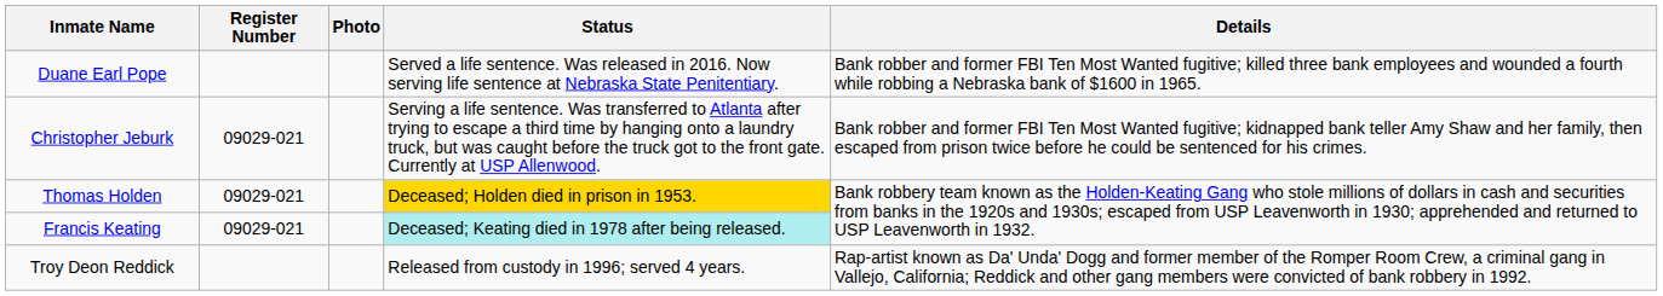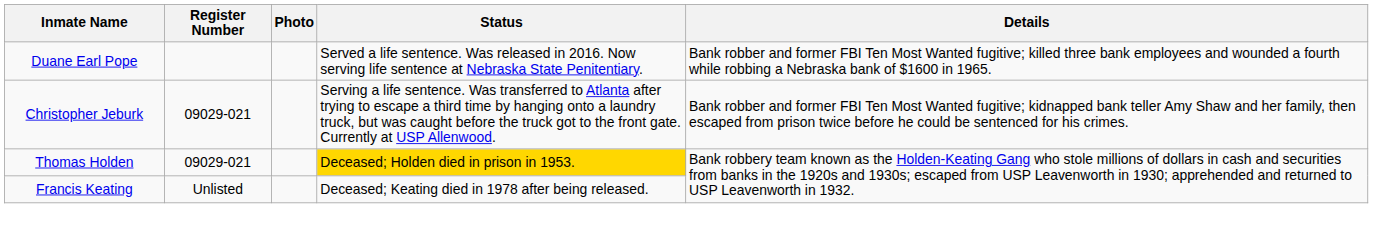Francis Keating | Register Number: 09029-021 -> Unlisted
Francis Keating | Status: paleturquoise background -> no background
- row: Troy Deon Reddick | Released from custody in 1996; served 4 years. | Rap-artist known as Da' Unda' Dogg and former member of the Romper Room Crew, a criminal gang in Vallejo, California; Reddick and other gang members were convicted of bank robbery in 1992.
